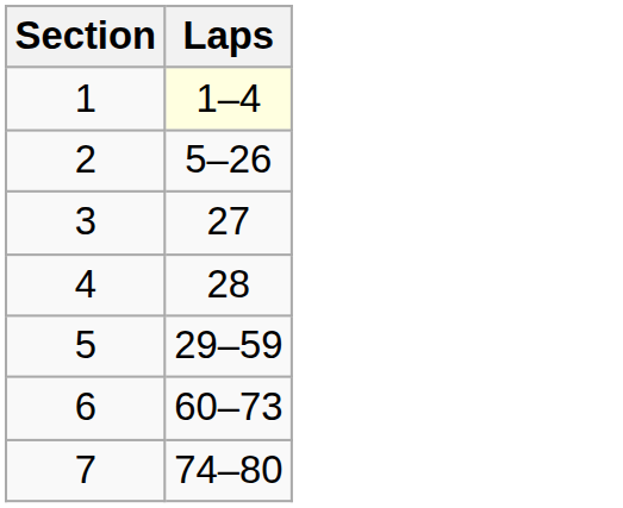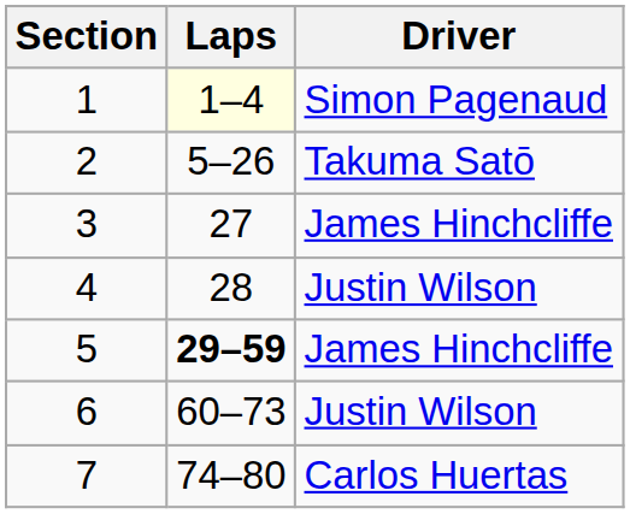+ column: Driver | Simon Pagenaud | Takuma Satō | James Hinchcliffe | Justin Wilson | James Hinchcliffe | Justin Wilson | Carlos Huertas
5 | Laps: normal -> bold
